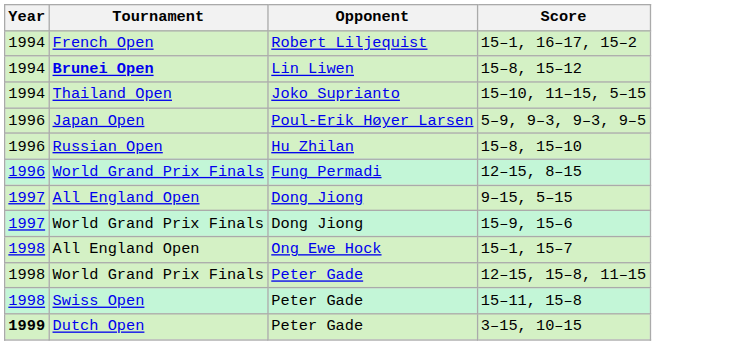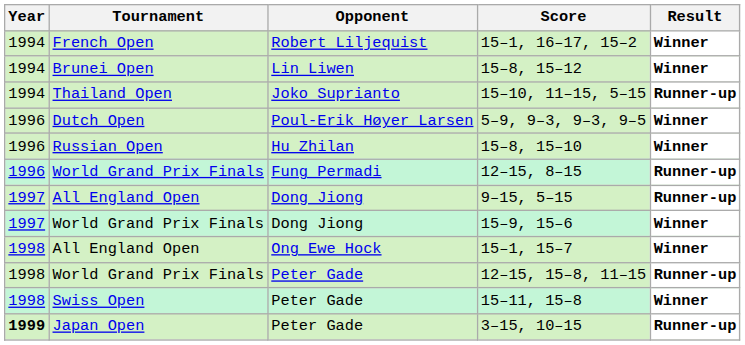+ column: Result | Winner | Winner | Runner-up | Winner | Winner | Runner-up | Runner-up | Winner | Winner | Runner-up | Winner | Runner-up
15–8, 15–12 | Tournament: bold -> normal
5–9, 9–3, 9–3, 9–5 | Tournament: Japan Open -> Dutch Open
3–15, 10–15 | Tournament: Dutch Open -> Japan Open
